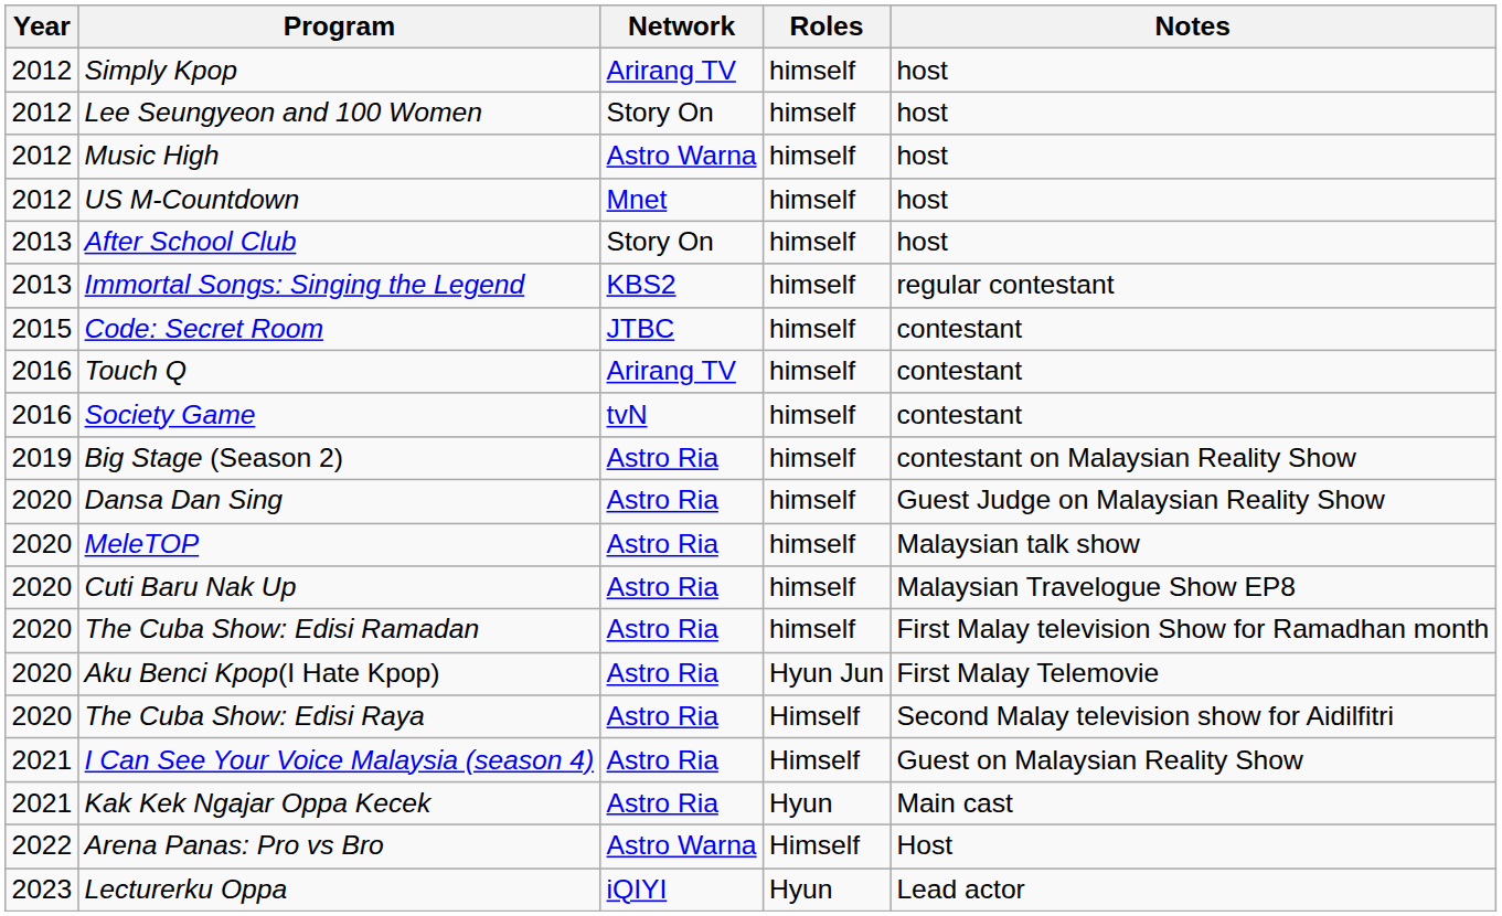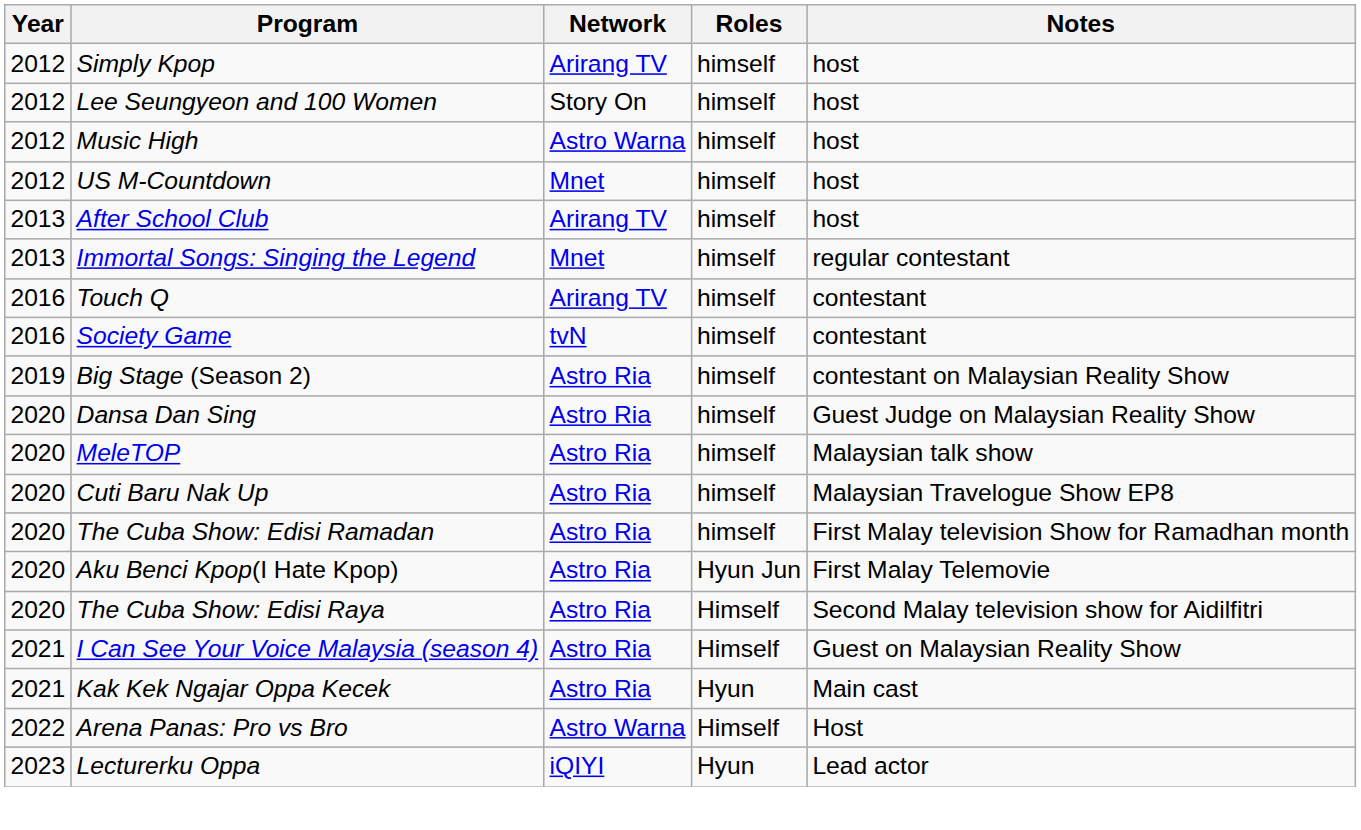After School Club | Network: Story On -> Arirang TV
Immortal Songs: Singing the Legend | Network: KBS2 -> Mnet
- row: 2015 | Code: Secret Room | JTBC | himself | contestant
